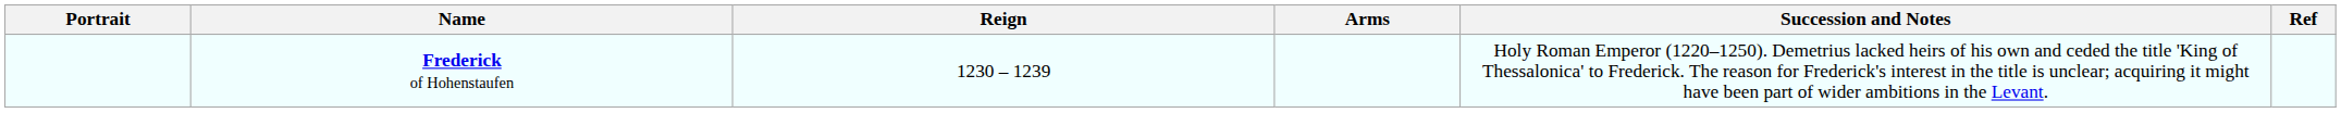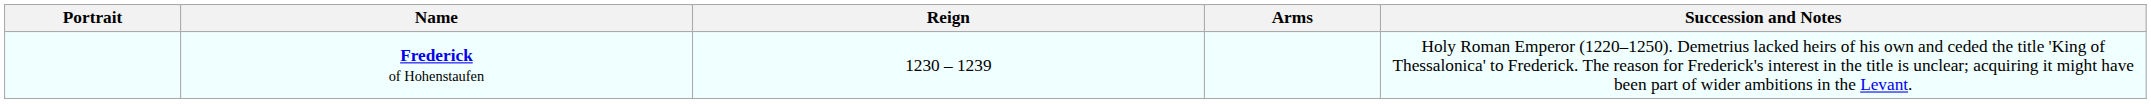- column: Ref
